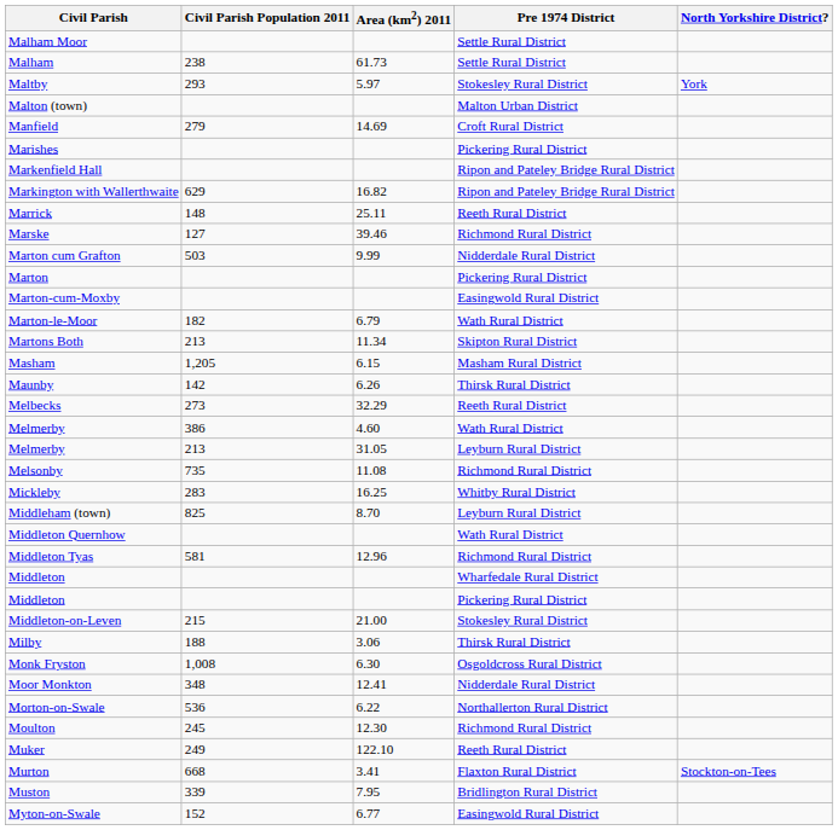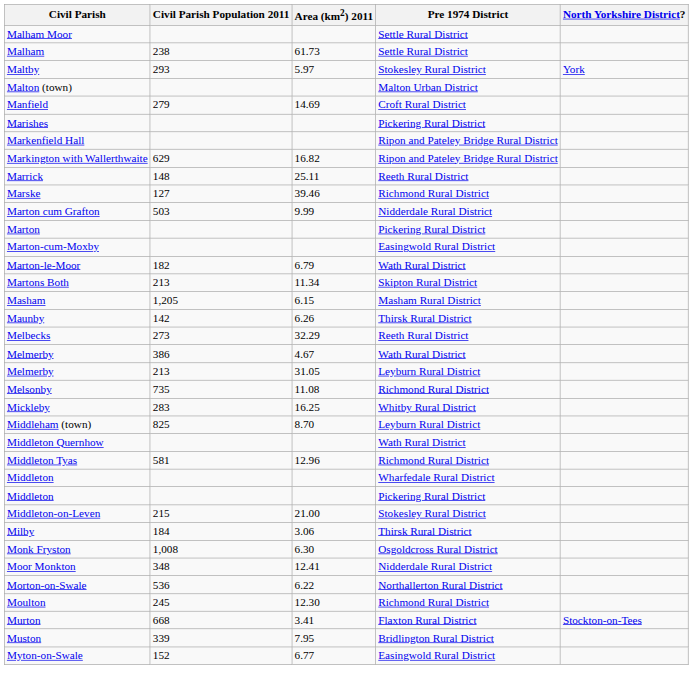Melmerby / Wath Rural District | Area (km2) 2011: 4.60 -> 4.67
Milby | Civil Parish Population 2011: 188 -> 184
- row: Muker | 249 | 122.10 | Reeth Rural District
